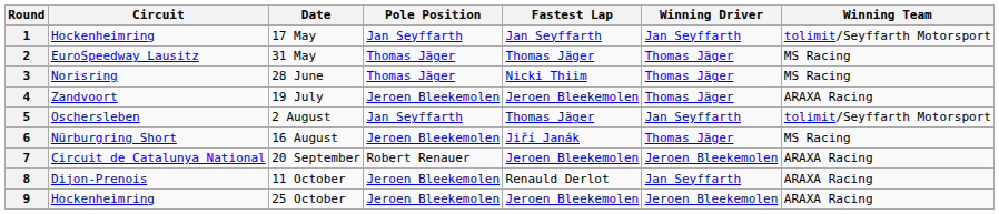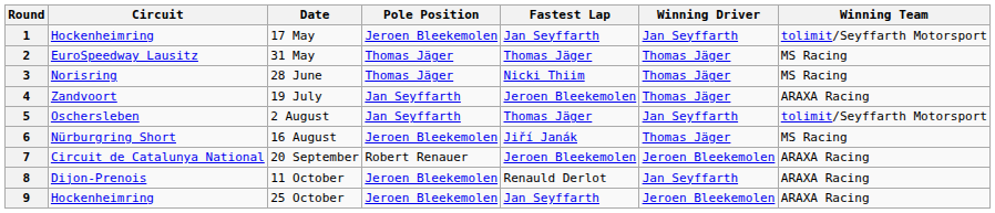1 | Pole Position: Jan Seyffarth -> Jeroen Bleekemolen
4 | Pole Position: Jeroen Bleekemolen -> Jan Seyffarth
9 | Fastest Lap: Jeroen Bleekemolen -> Jan Seyffarth
